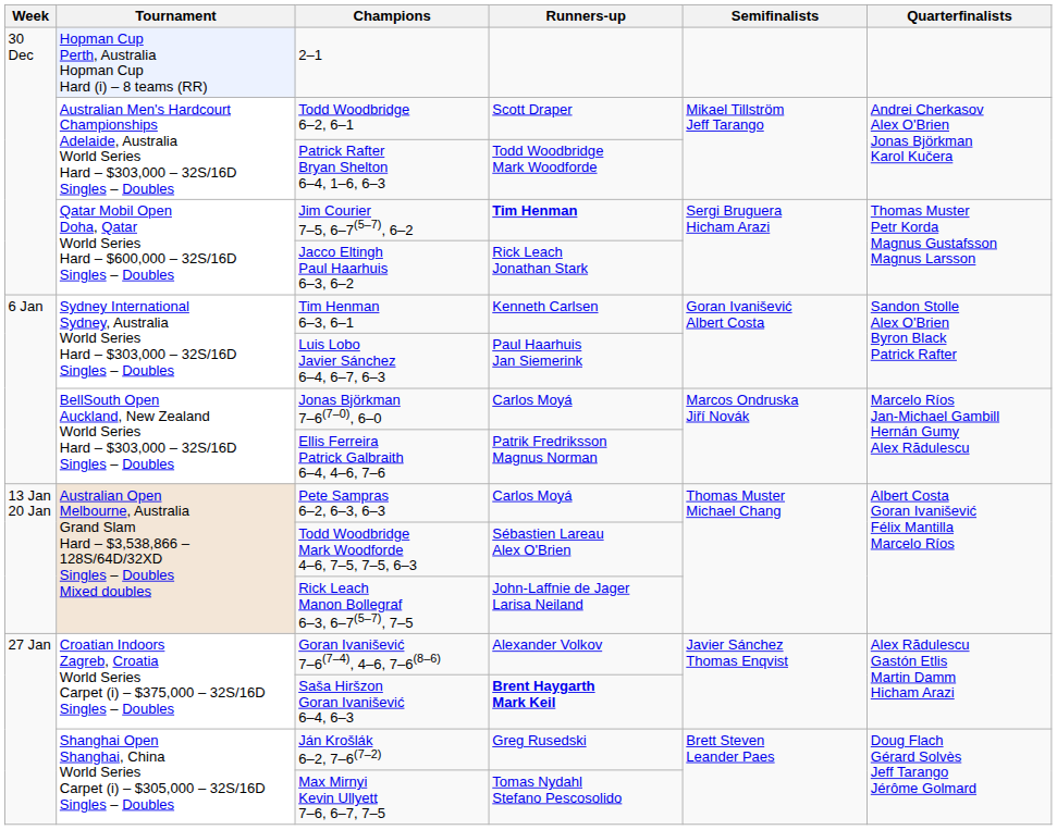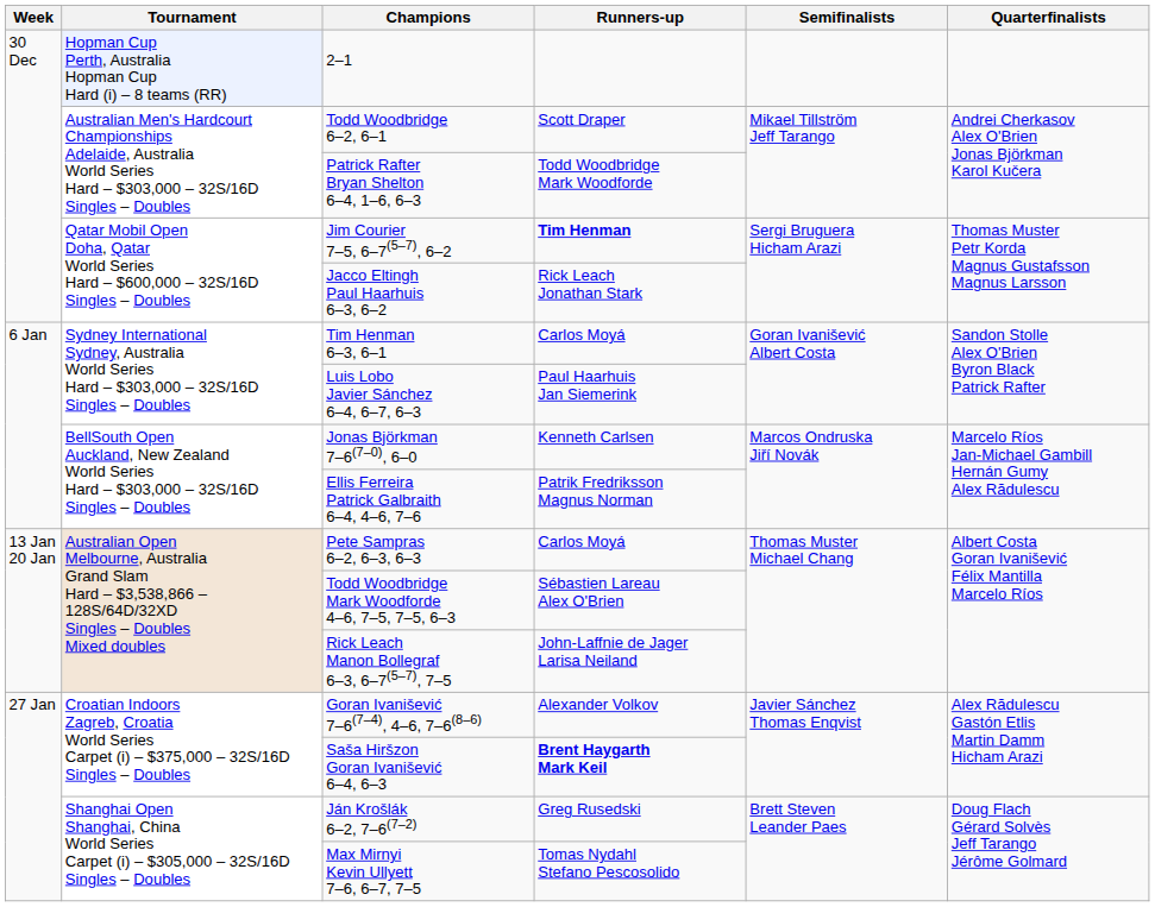Tim Henman 6–3, 6–1 | Runners-up: Kenneth Carlsen -> Carlos Moyá
Jonas Björkman 7–6(7–0), 6–0 | Runners-up: Carlos Moyá -> Kenneth Carlsen
